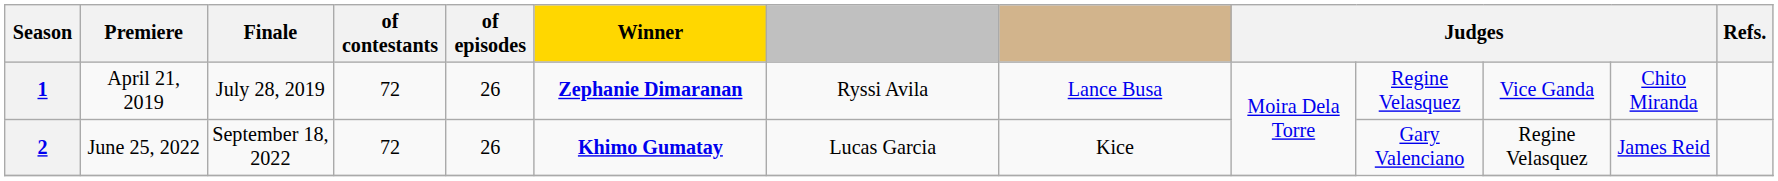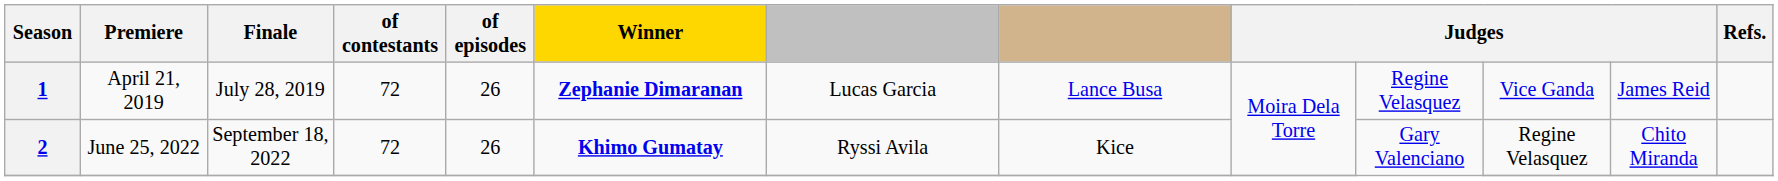1 | column 7: Ryssi Avila -> Lucas Garcia
1 | column 12: Chito Miranda -> James Reid
2 | column 7: Lucas Garcia -> Ryssi Avila
2 | column 12: James Reid -> Chito Miranda
